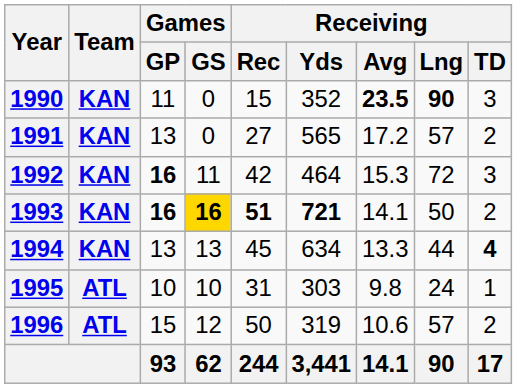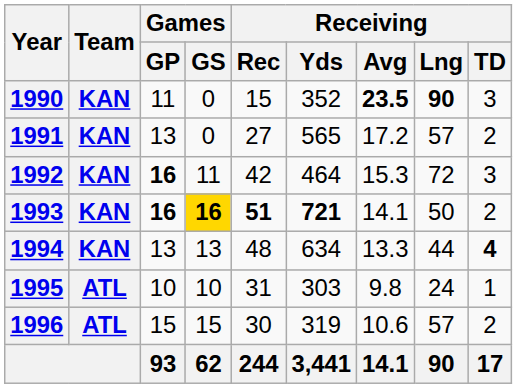1994 | Receiving / Rec: 45 -> 48
1996 | Games / GS: 12 -> 15
1996 | Receiving / Rec: 50 -> 30
